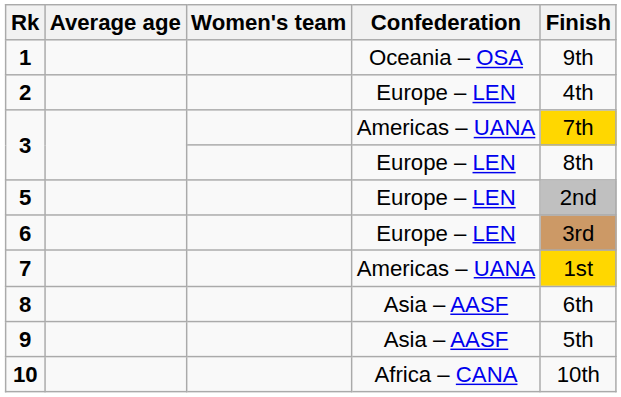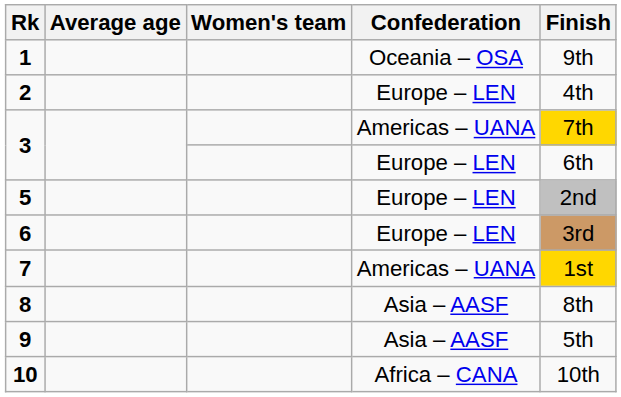3 / Europe – LEN | Finish: 8th -> 6th
8 | Finish: 6th -> 8th
